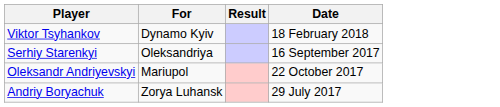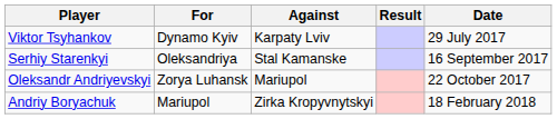+ column: Against | Karpaty Lviv | Stal Kamanske | Mariupol | Zirka Kropyvnytskyi
Viktor Tsyhankov | Date: 18 February 2018 -> 29 July 2017
Oleksandr Andriyevskyi | For: Mariupol -> Zorya Luhansk
Andriy Boryachuk | For: Zorya Luhansk -> Mariupol
Andriy Boryachuk | Date: 29 July 2017 -> 18 February 2018
